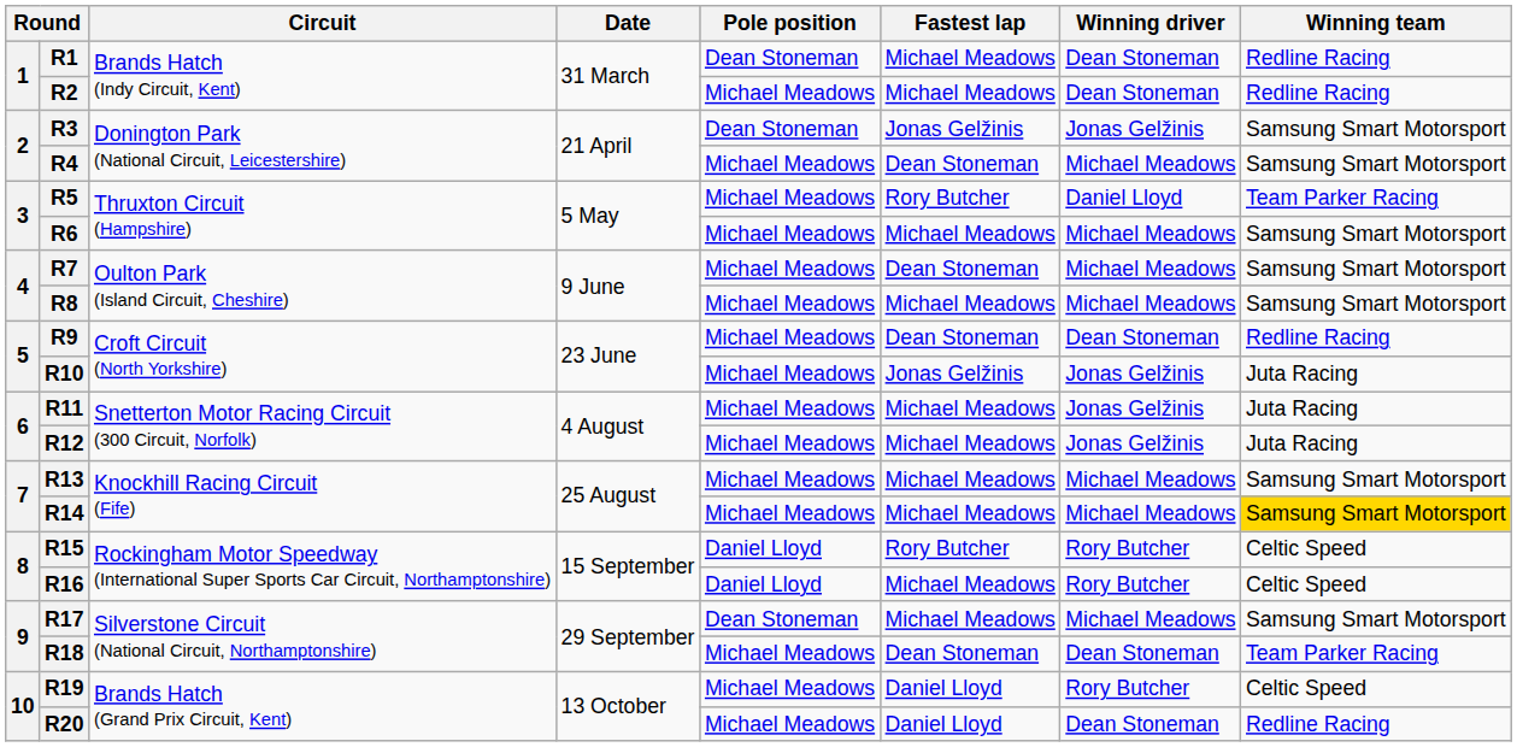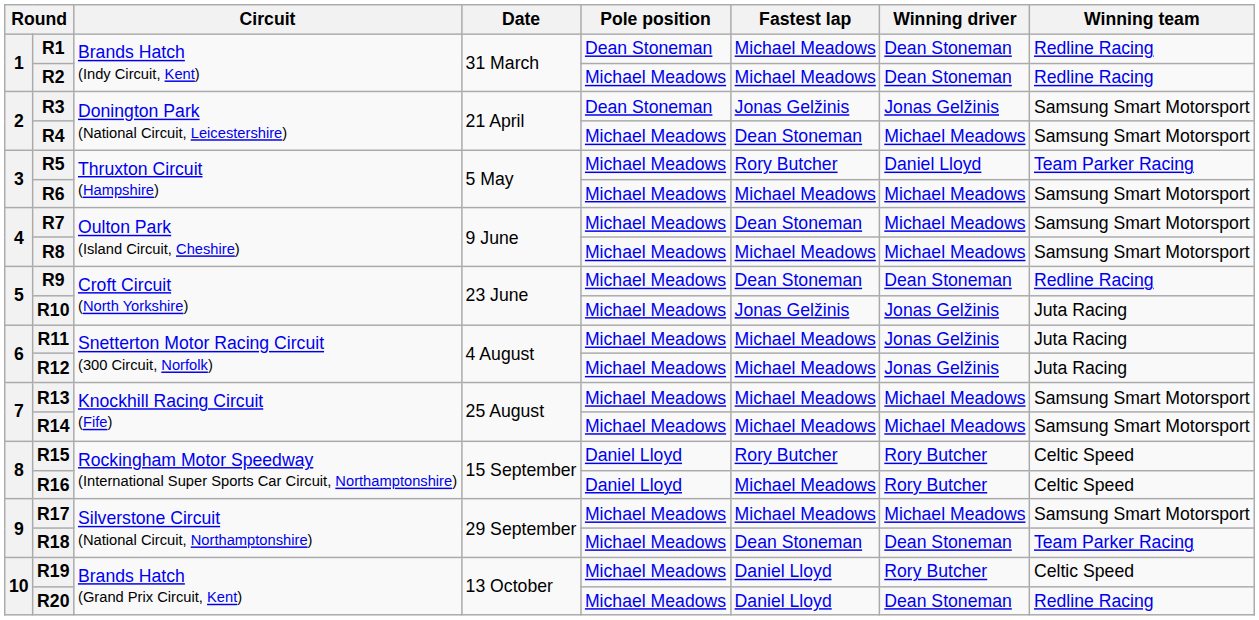R14 | Winning team: gold background -> no background
R17 | Pole position: Dean Stoneman -> Michael Meadows
